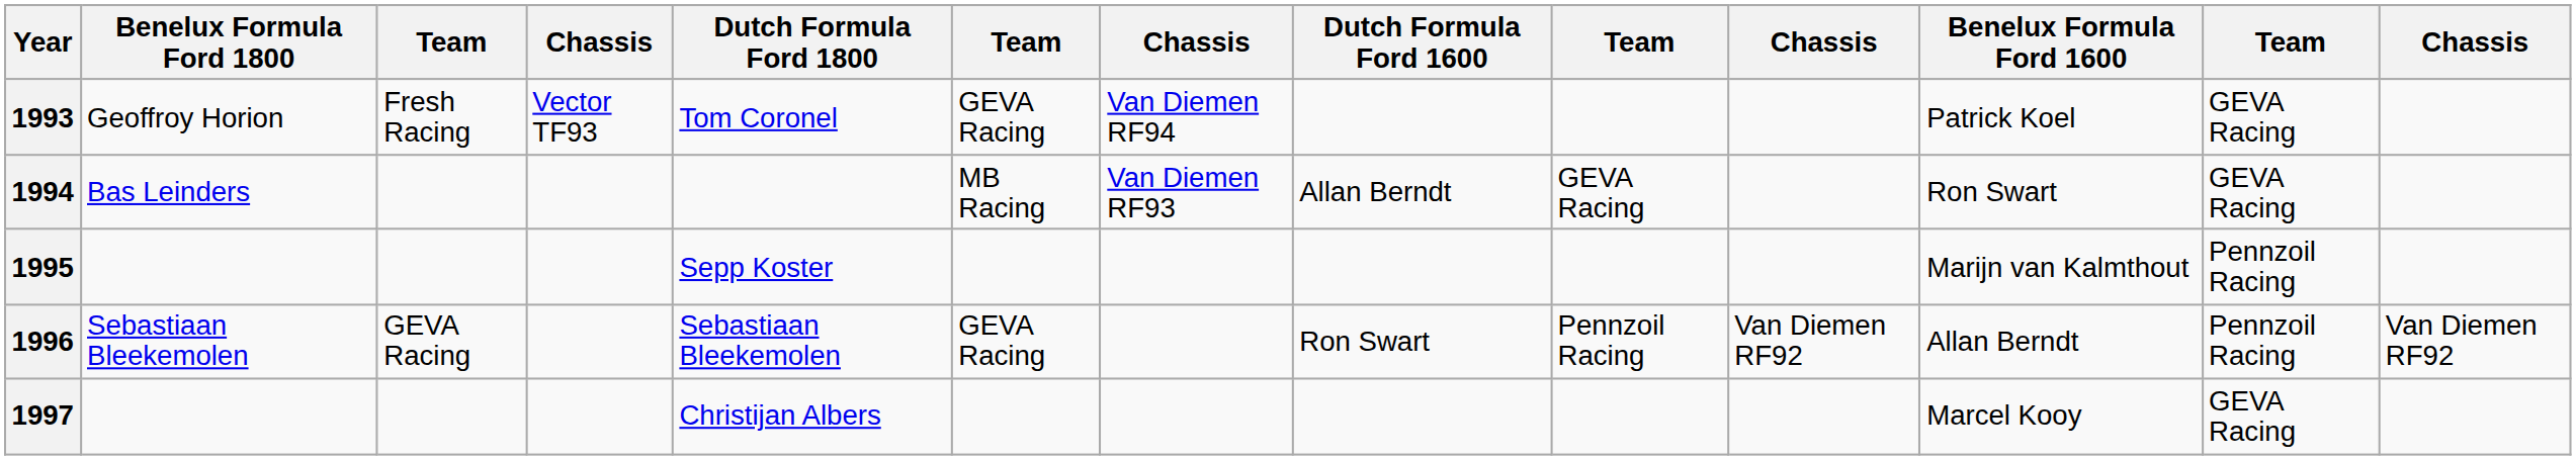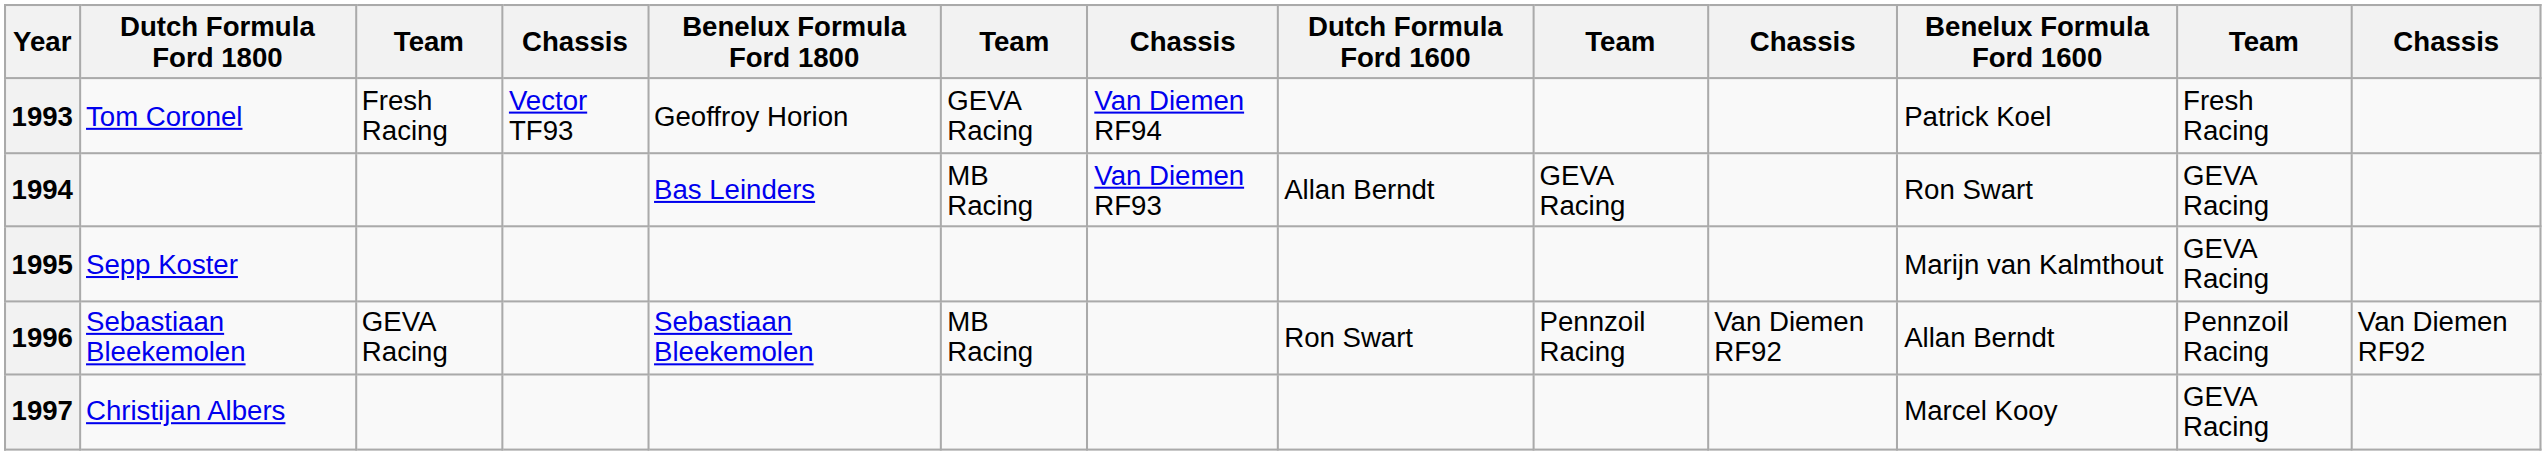columns swapped: Dutch Formula Ford 1800 <-> Benelux Formula Ford 1800
1993 | column 12: GEVA Racing -> Fresh Racing
1995 | column 12: Pennzoil Racing -> GEVA Racing
1996 | column 6: GEVA Racing -> MB Racing
